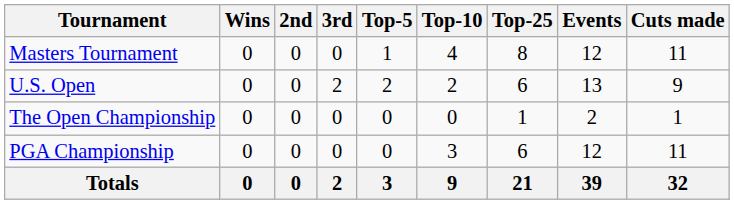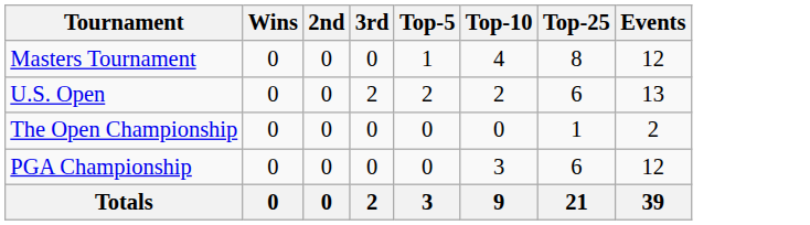- column: Cuts made | 11 | 9 | 1 | 11 | 32
